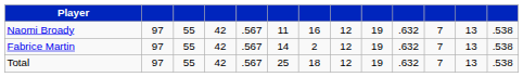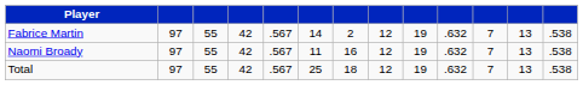rows swapped: Naomi Broady <-> Fabrice Martin
